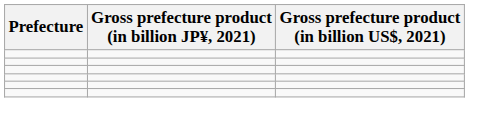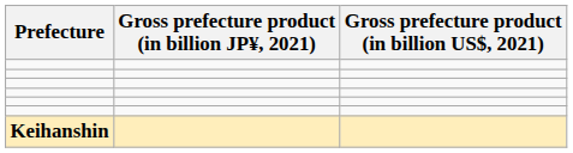+ row: Keihanshin
